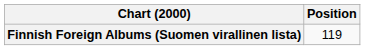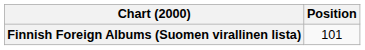Finnish Foreign Albums (Suomen virallinen lista) | Position: 119 -> 101
